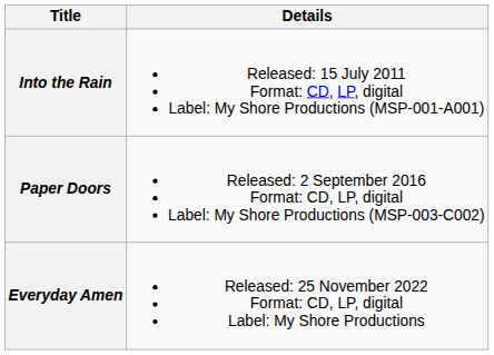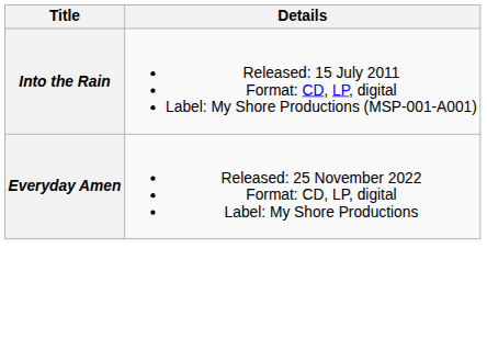- row: Paper Doors | Released: 2 September 2016 Format: CD, LP, digital Label: My Shore Productions (MSP-003-C002)
